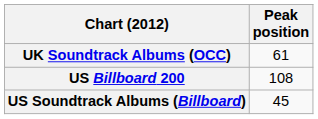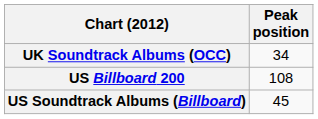UK Soundtrack Albums (OCC) | Peak position: 61 -> 34
